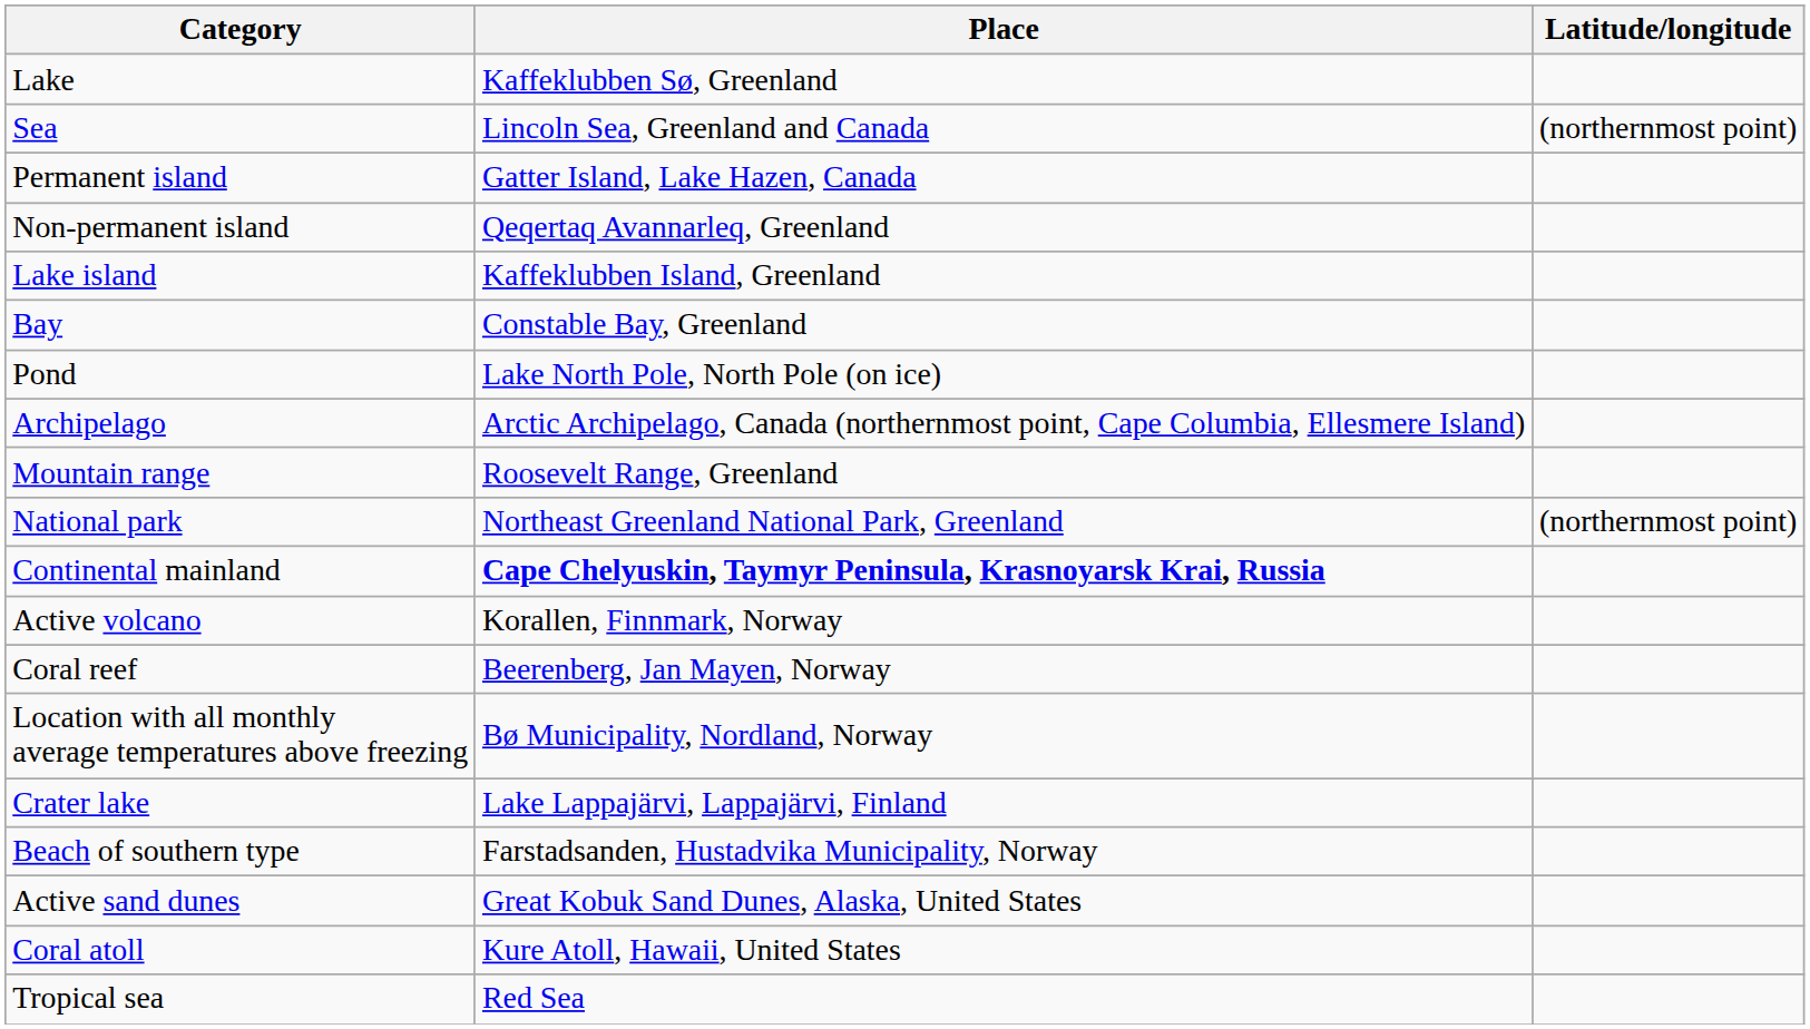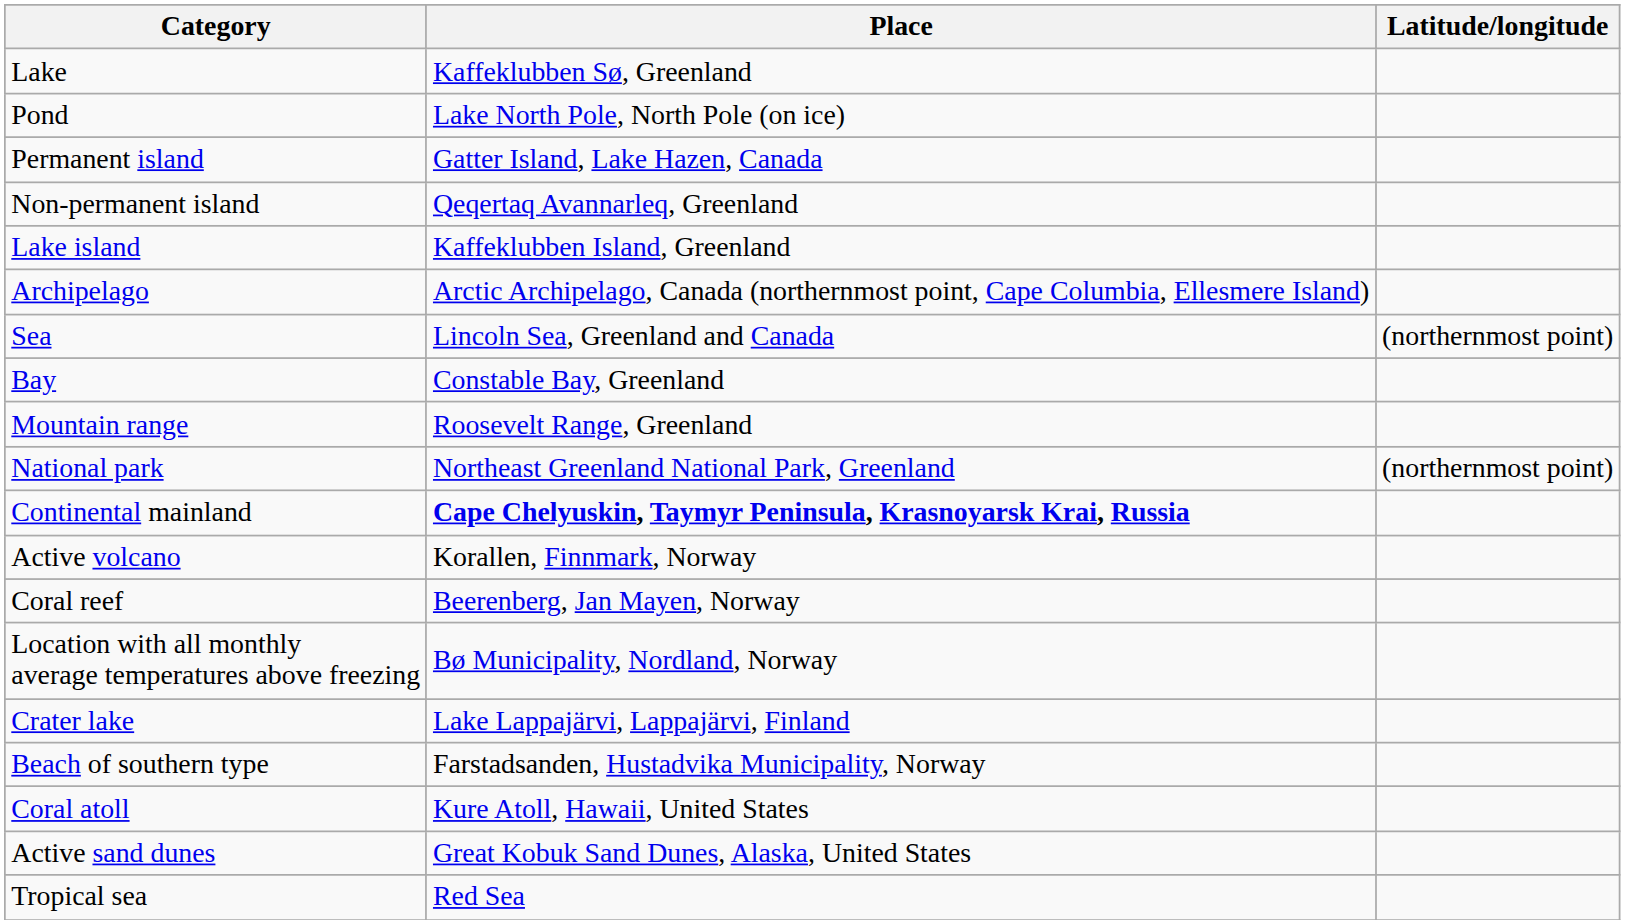rows swapped: Pond <-> Sea
rows swapped: Archipelago <-> Bay
rows swapped: Active sand dunes <-> Coral atoll
